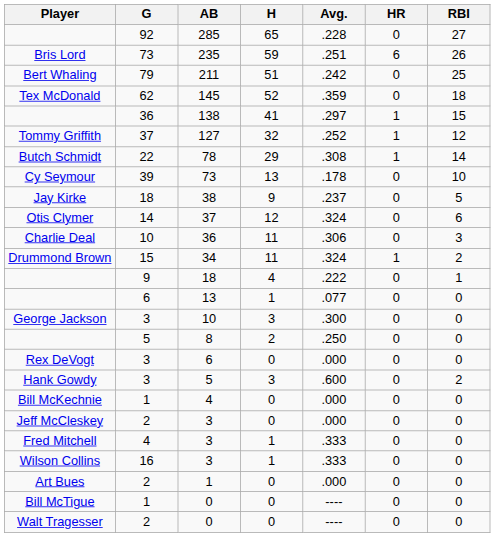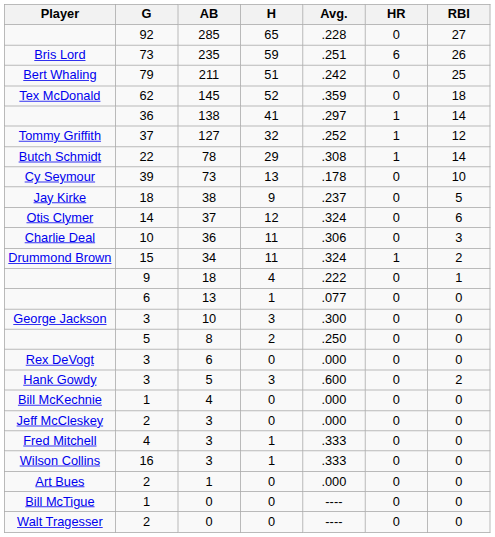138 | RBI: 15 -> 14
